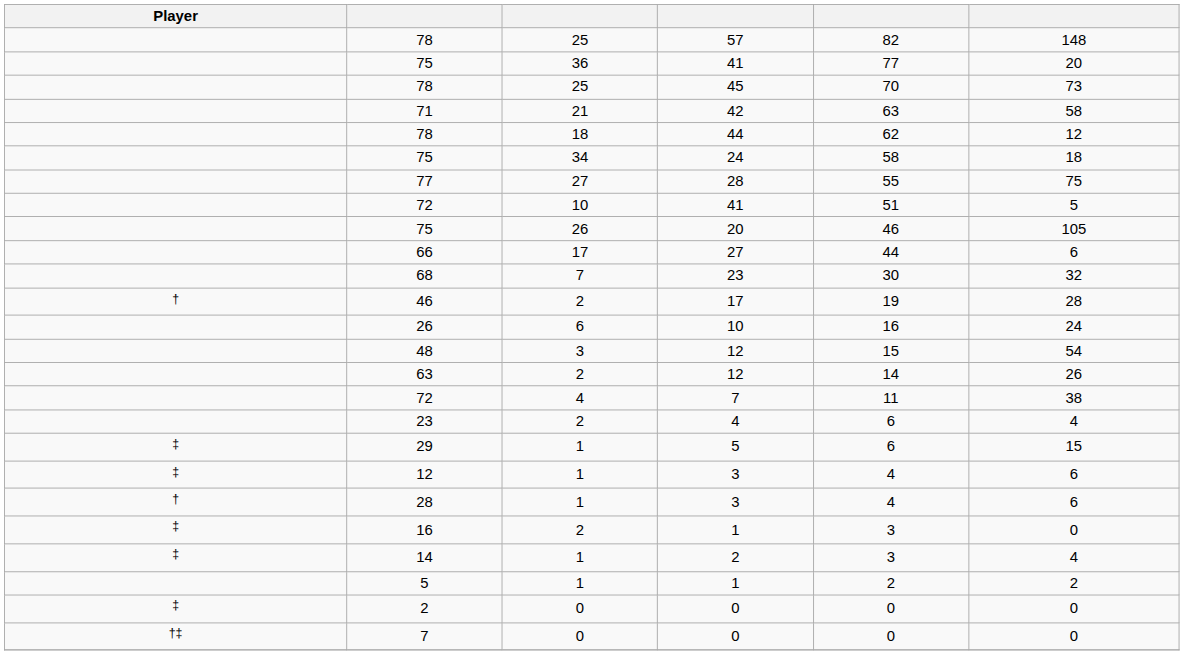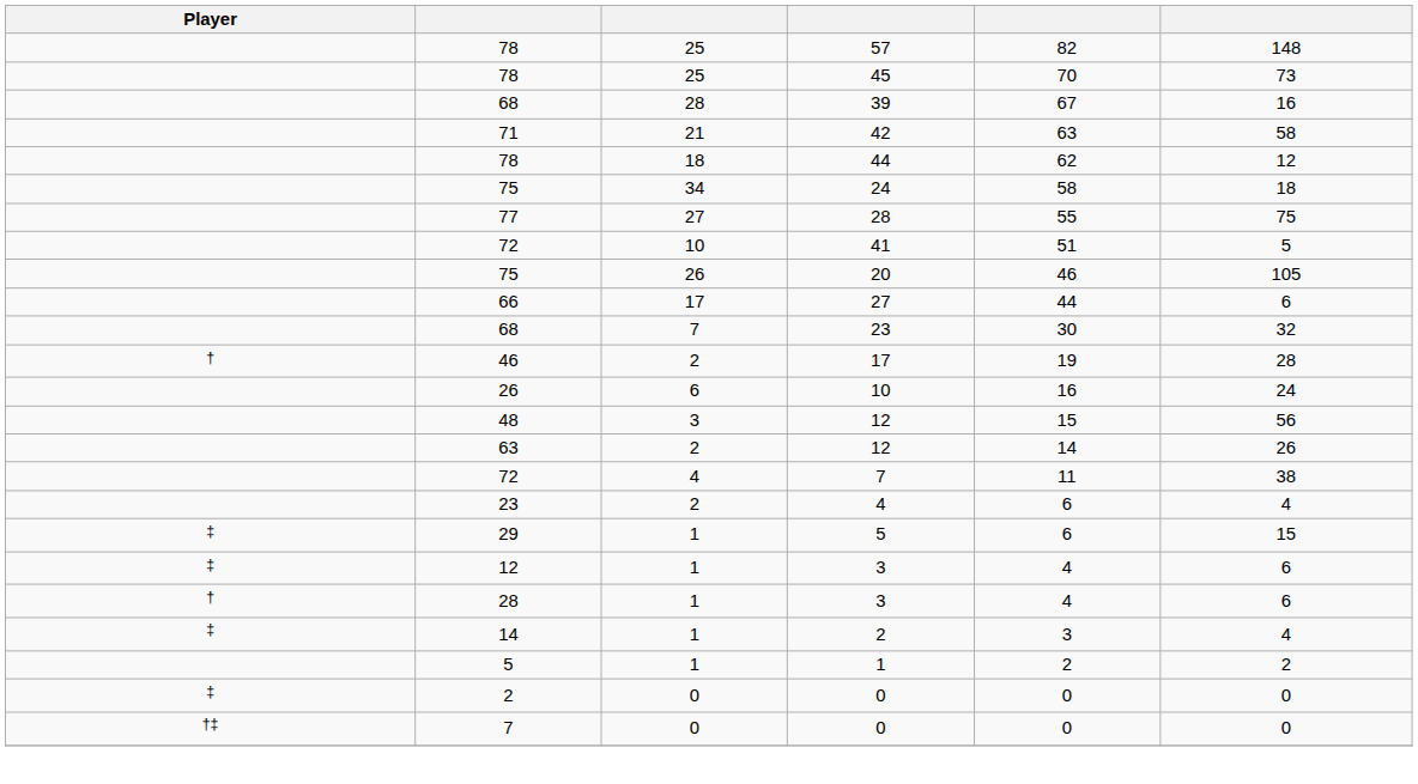- row: 75 | 36 | 41 | 77 | 20
+ row: 68 | 28 | 39 | 67 | 16
48 / 12 | column 6: 54 -> 56
- row: ‡ | 16 | 2 | 1 | 3 | 0
